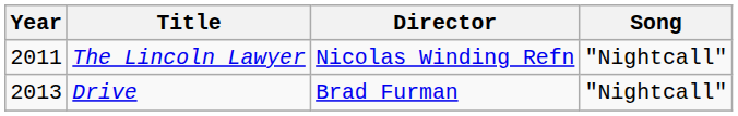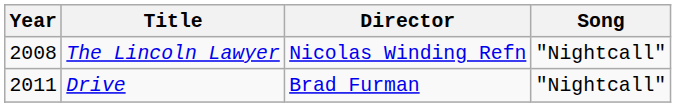The Lincoln Lawyer | Year: 2011 -> 2008
Drive | Year: 2013 -> 2011
